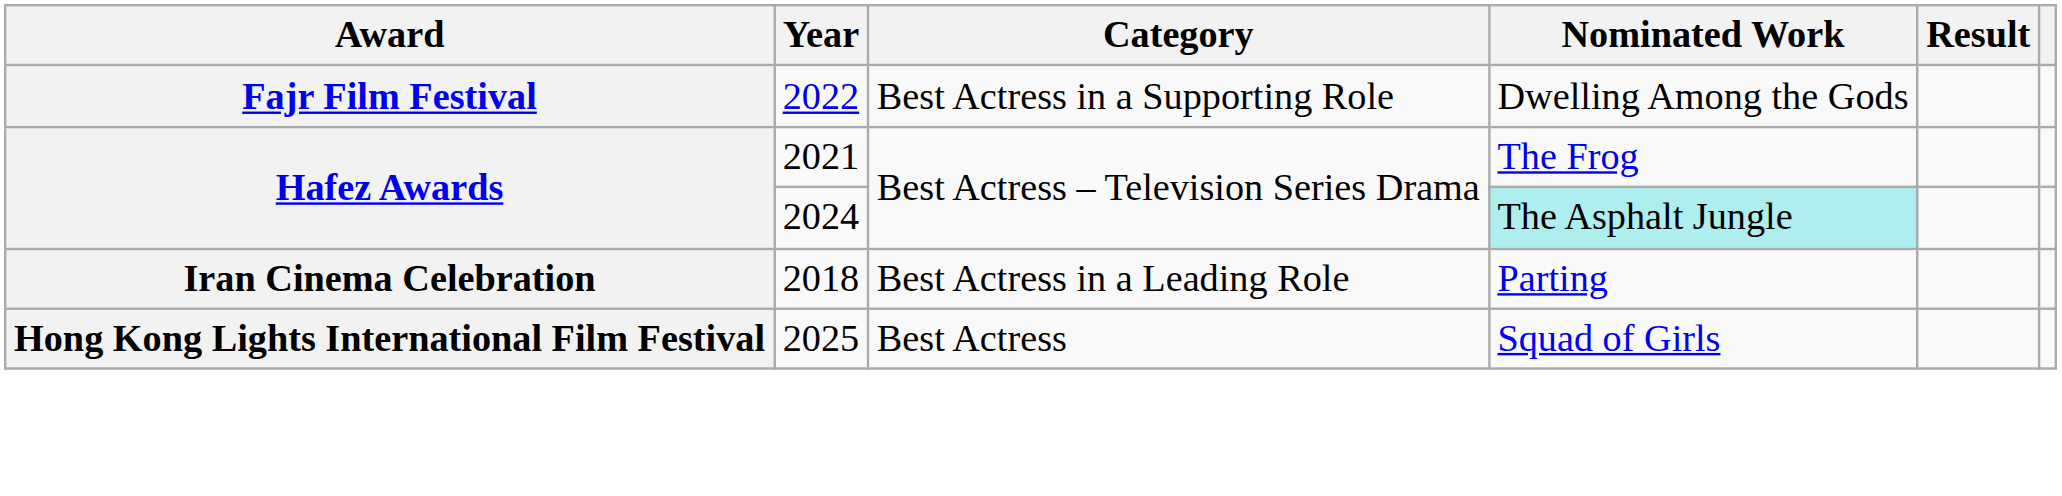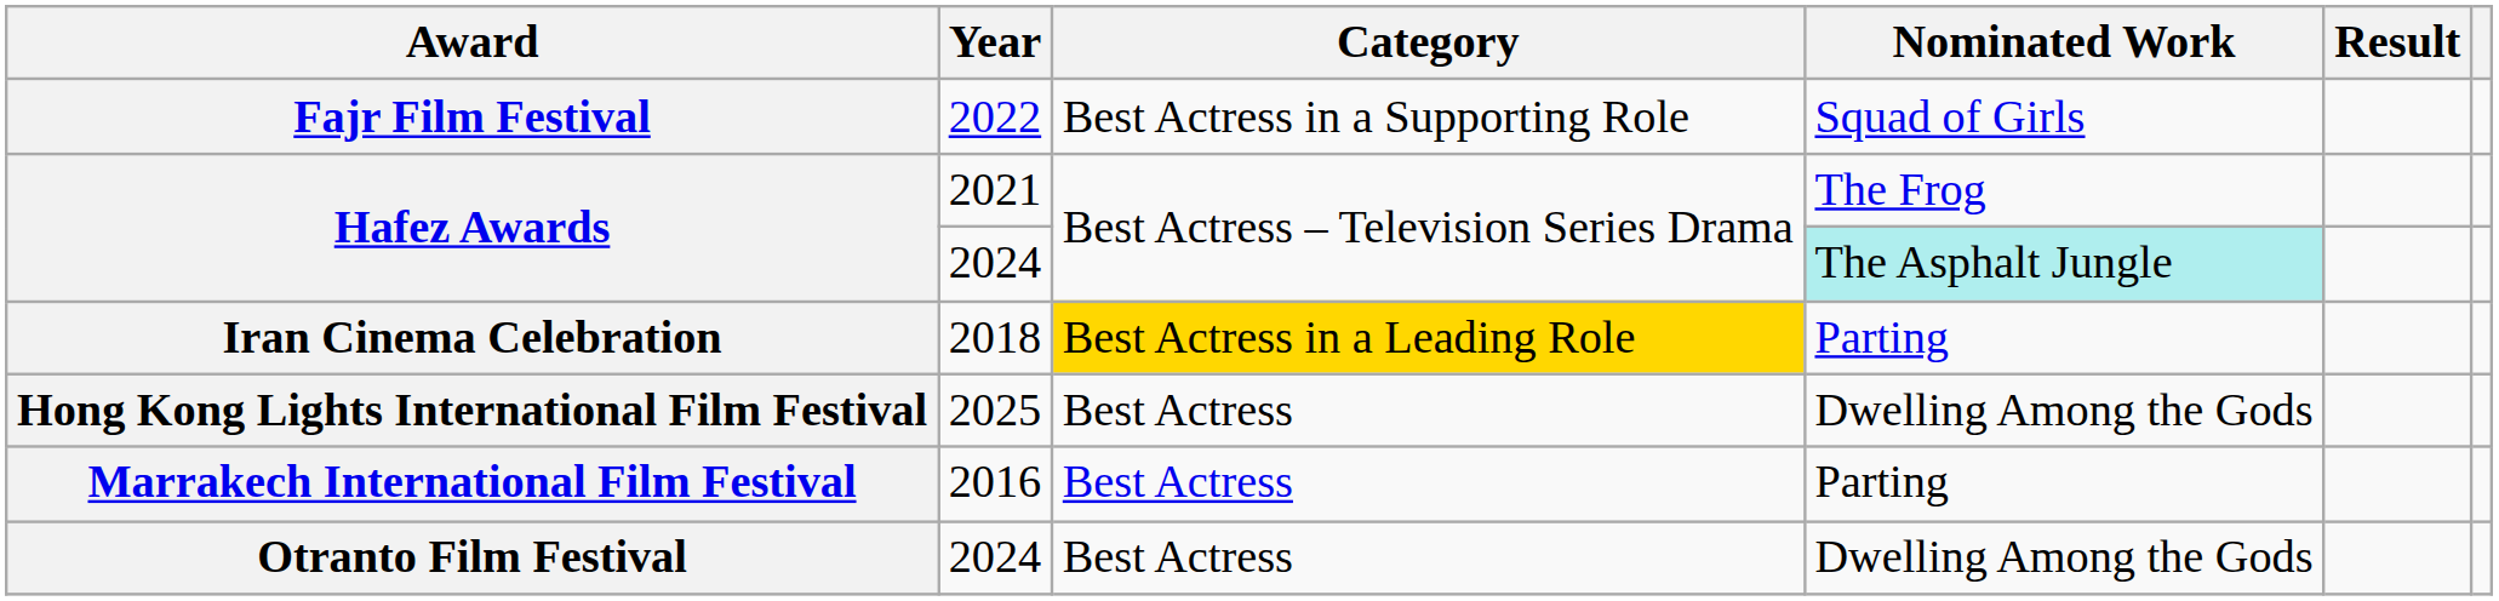Fajr Film Festival | Nominated Work: Dwelling Among the Gods -> Squad of Girls
Iran Cinema Celebration | Category: no background -> gold background
Hong Kong Lights International Film Festival | Nominated Work: Squad of Girls -> Dwelling Among the Gods
+ row: Marrakech International Film Festival | 2016 | Best Actress | Parting
+ row: Otranto Film Festival | 2024 | Best Actress | Dwelling Among the Gods
